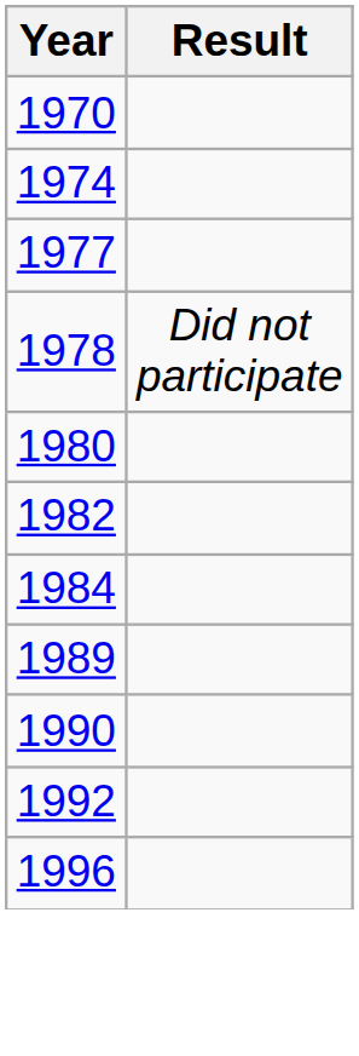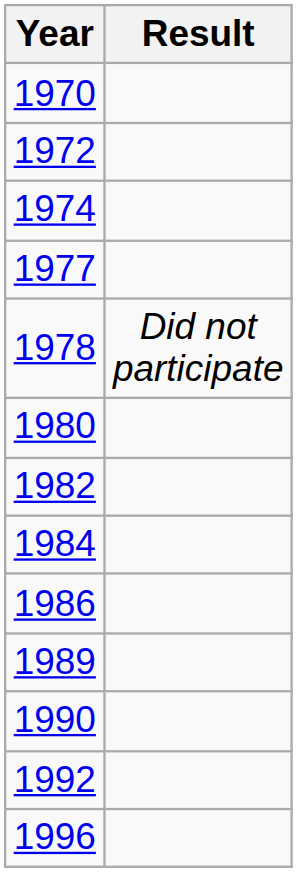+ row: 1972
+ row: 1986
